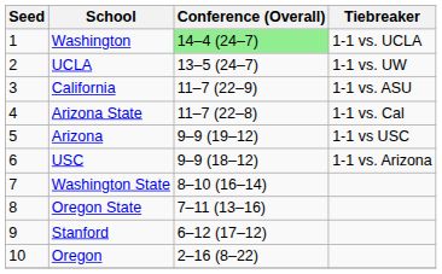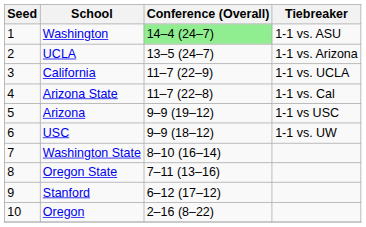Washington | Tiebreaker: 1-1 vs. UCLA -> 1-1 vs. ASU
UCLA | Tiebreaker: 1-1 vs. UW -> 1-1 vs. Arizona
California | Tiebreaker: 1-1 vs. ASU -> 1-1 vs. UCLA
USC | Tiebreaker: 1-1 vs. Arizona -> 1-1 vs. UW
